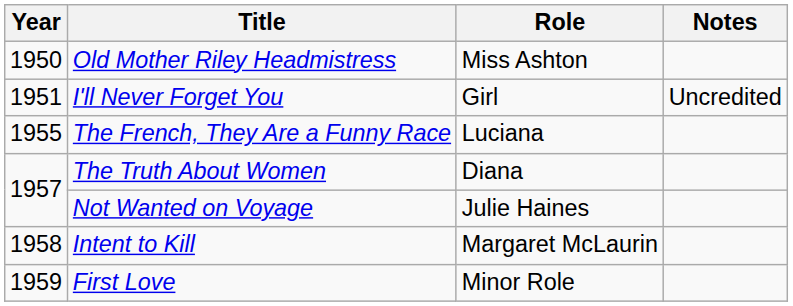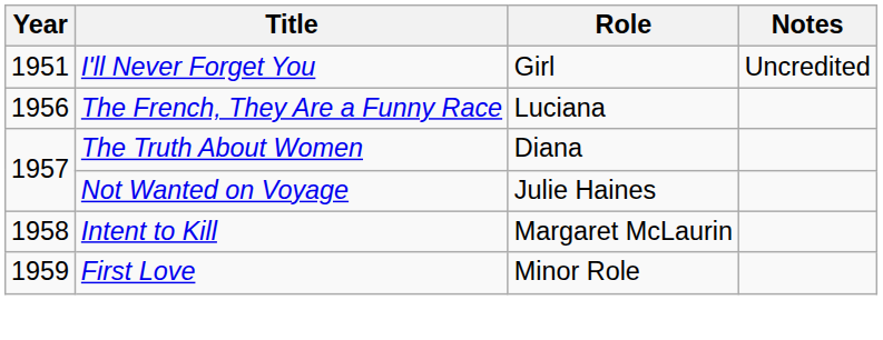- row: 1950 | Old Mother Riley Headmistress | Miss Ashton
The French, They Are a Funny Race | Year: 1955 -> 1956
